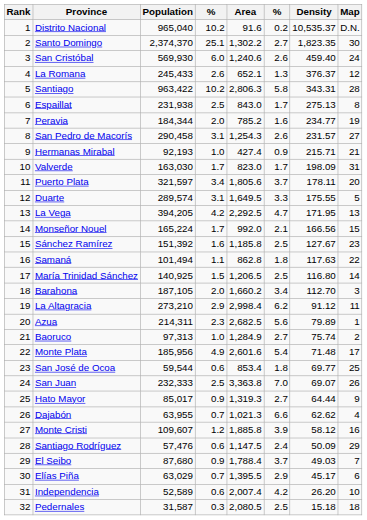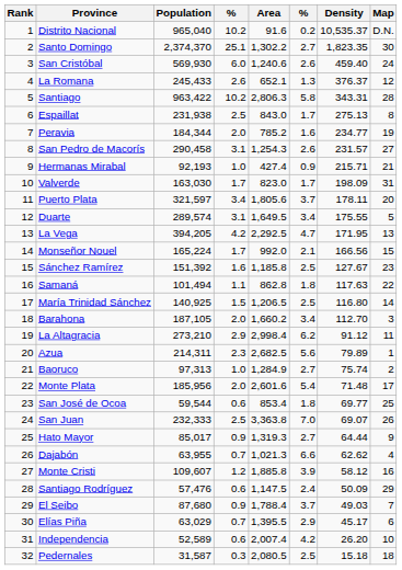Duarte | column 6: 3.3 -> 3.4
Monte Plata | column 4: 4.9 -> 2.0
